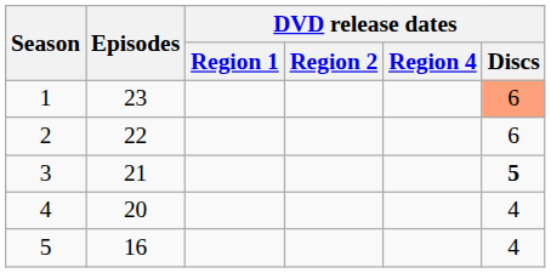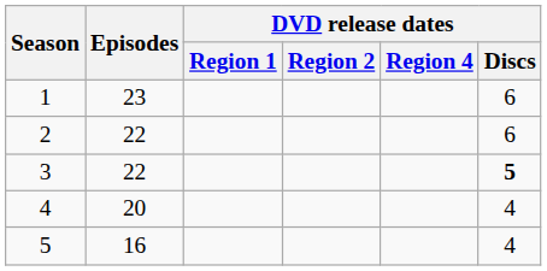1 | DVD release dates / Discs: lightsalmon background -> no background
3 | Episodes: 21 -> 22
